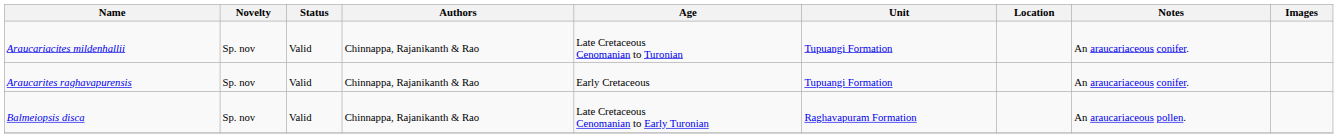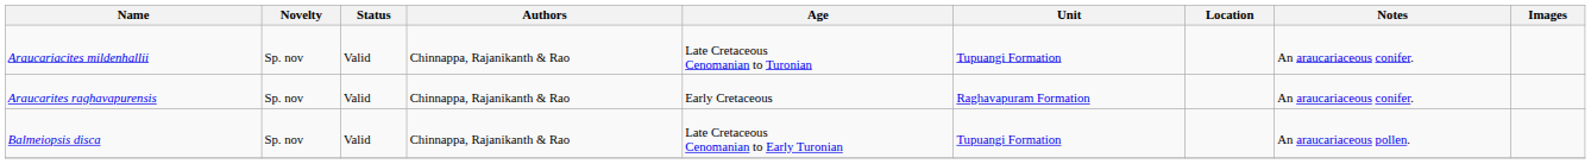Araucarites raghavapurensis | Unit: Tupuangi Formation -> Raghavapuram Formation
Balmeiopsis disca | Unit: Raghavapuram Formation -> Tupuangi Formation
